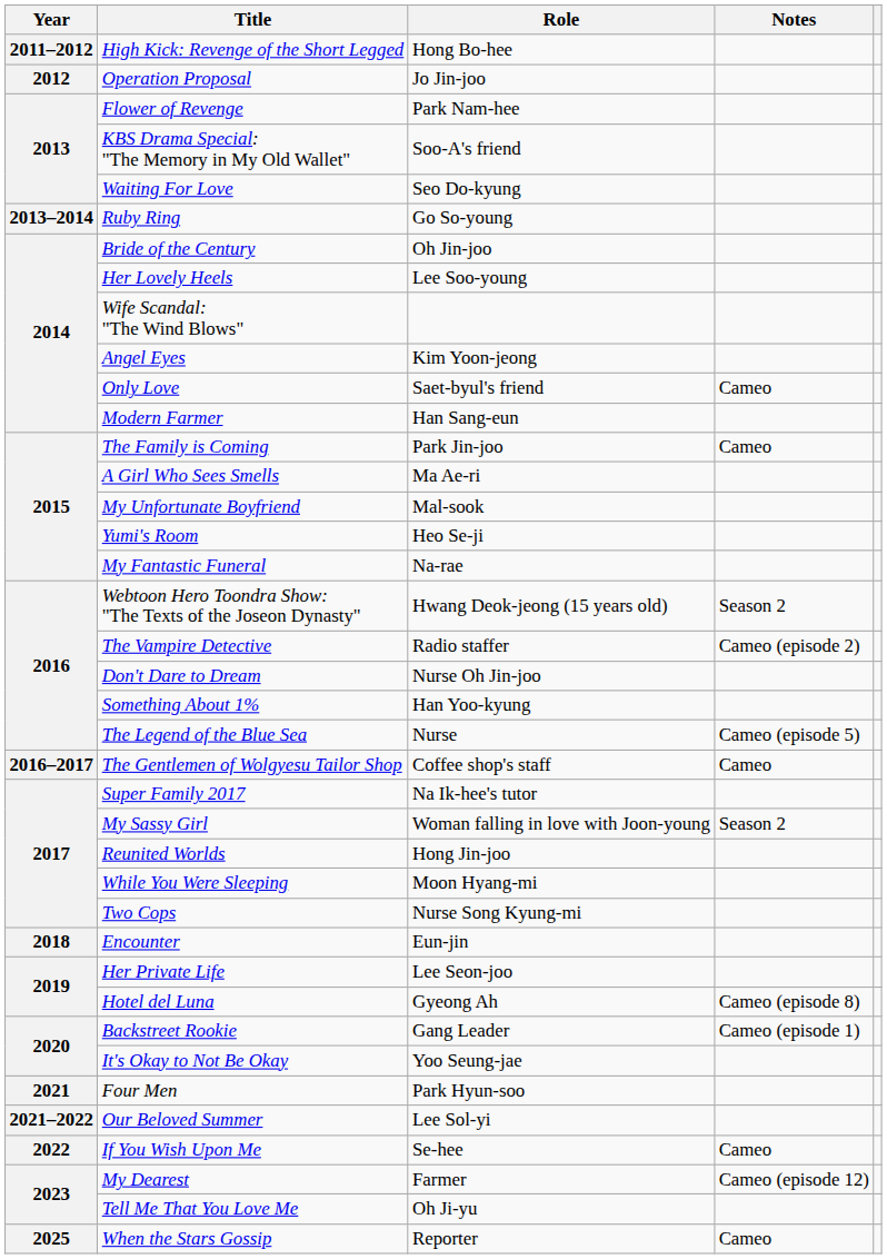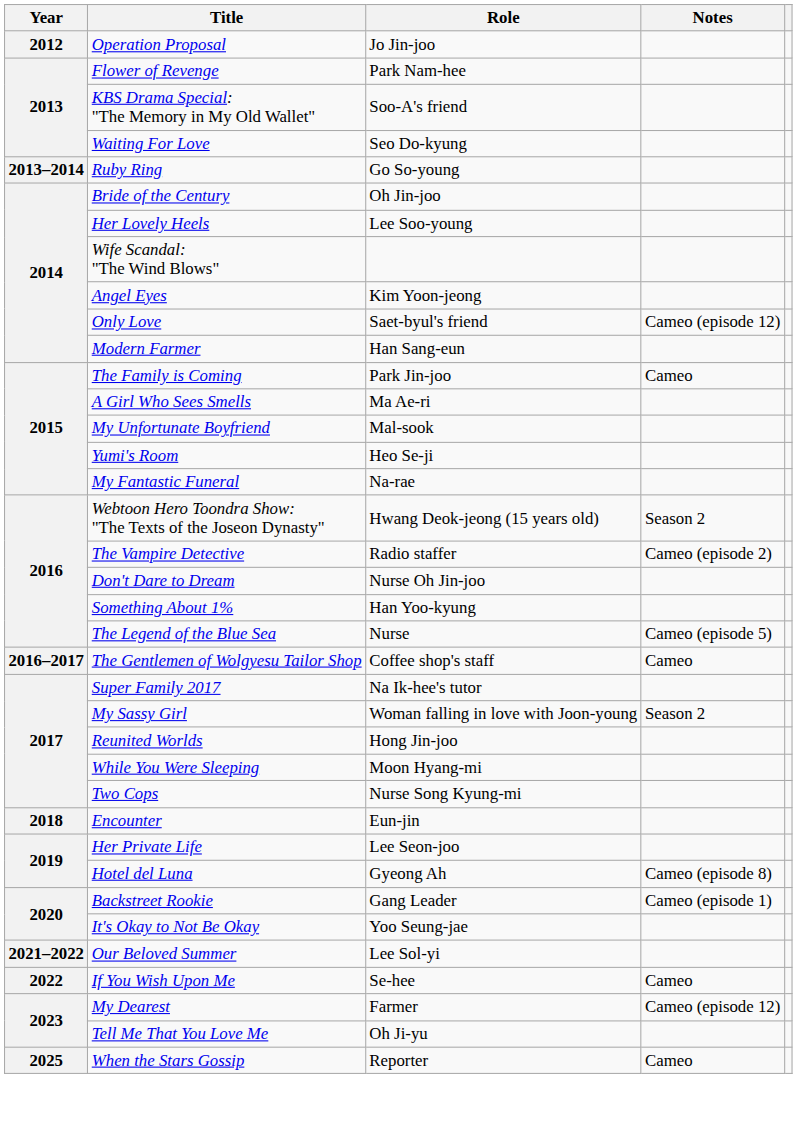- row: 2011–2012 | High Kick: Revenge of the Short Legged | Hong Bo-hee
Only Love | Notes: Cameo -> Cameo (episode 12)
- row: 2021 | Four Men | Park Hyun-soo
